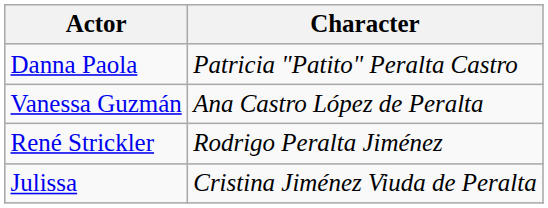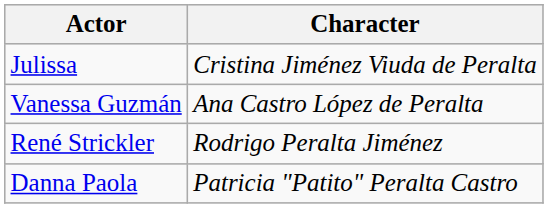rows swapped: Danna Paola <-> Julissa
